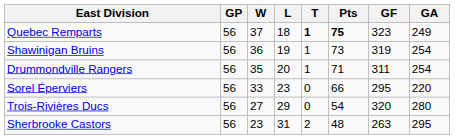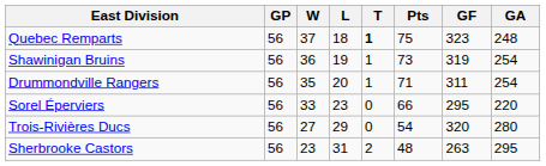Quebec Remparts | Pts: bold -> normal
Quebec Remparts | GA: 249 -> 248
